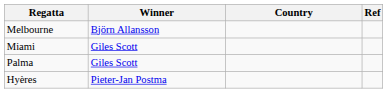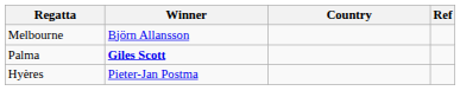- row: Miami | Giles Scott
Palma | Winner: normal -> bold
